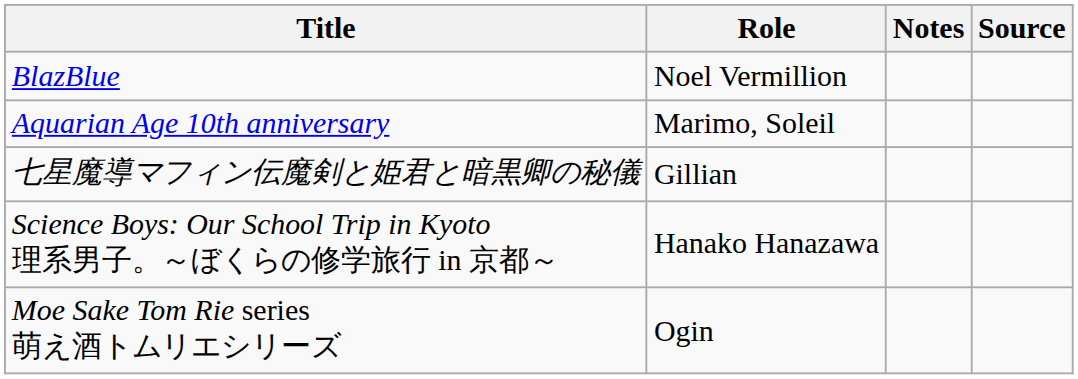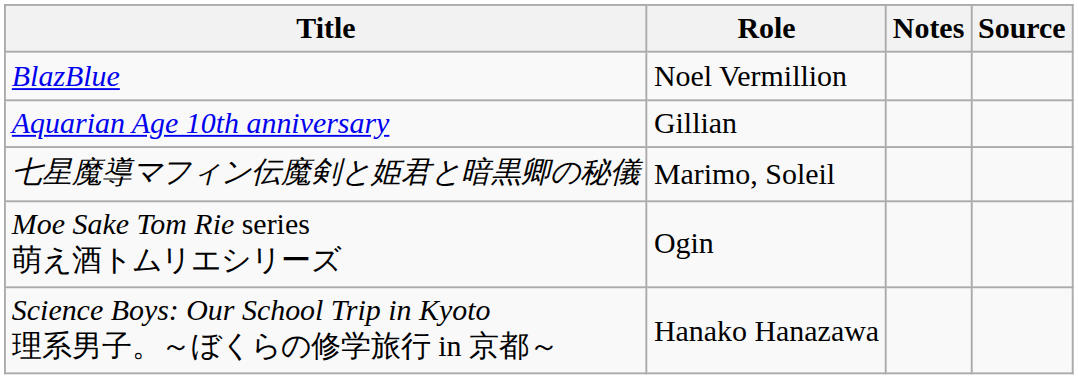Aquarian Age 10th anniversary | Role: Marimo, Soleil -> Gillian
七星魔導マフィン伝魔剣と姫君と暗黒卿の秘儀 | Role: Gillian -> Marimo, Soleil
rows swapped: Science Boys: Our School Trip in Kyoto 理系男子。～ぼくらの修学旅行 in 京都～ <-> Moe Sake Tom Rie series 萌え酒トムリエシリーズ
